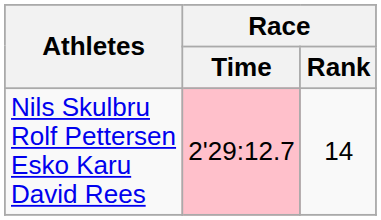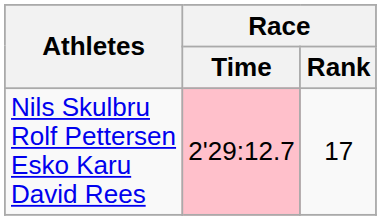Nils Skulbru Rolf Pettersen Esko Karu David Rees | Race / Rank: 14 -> 17
